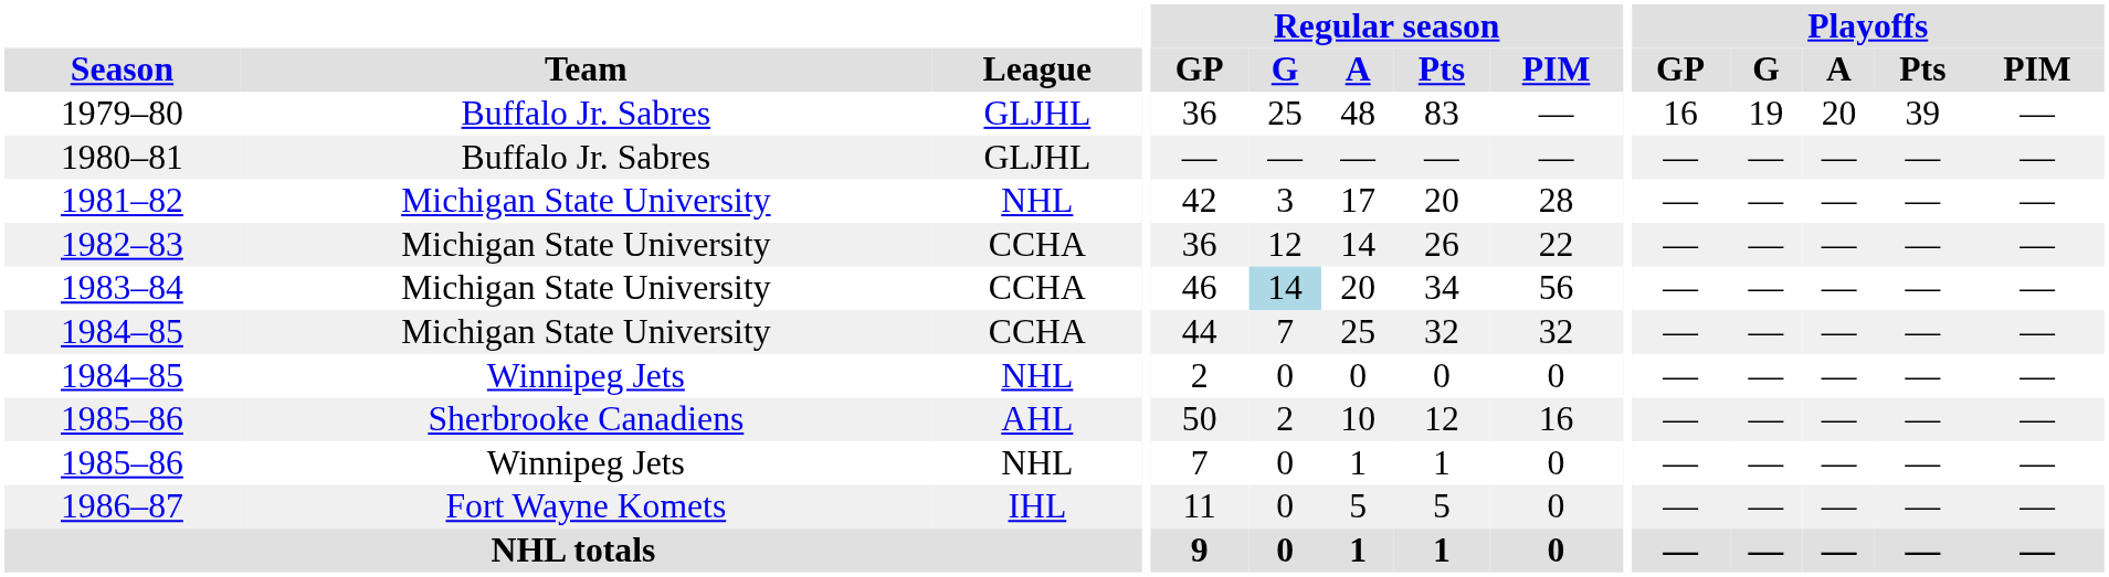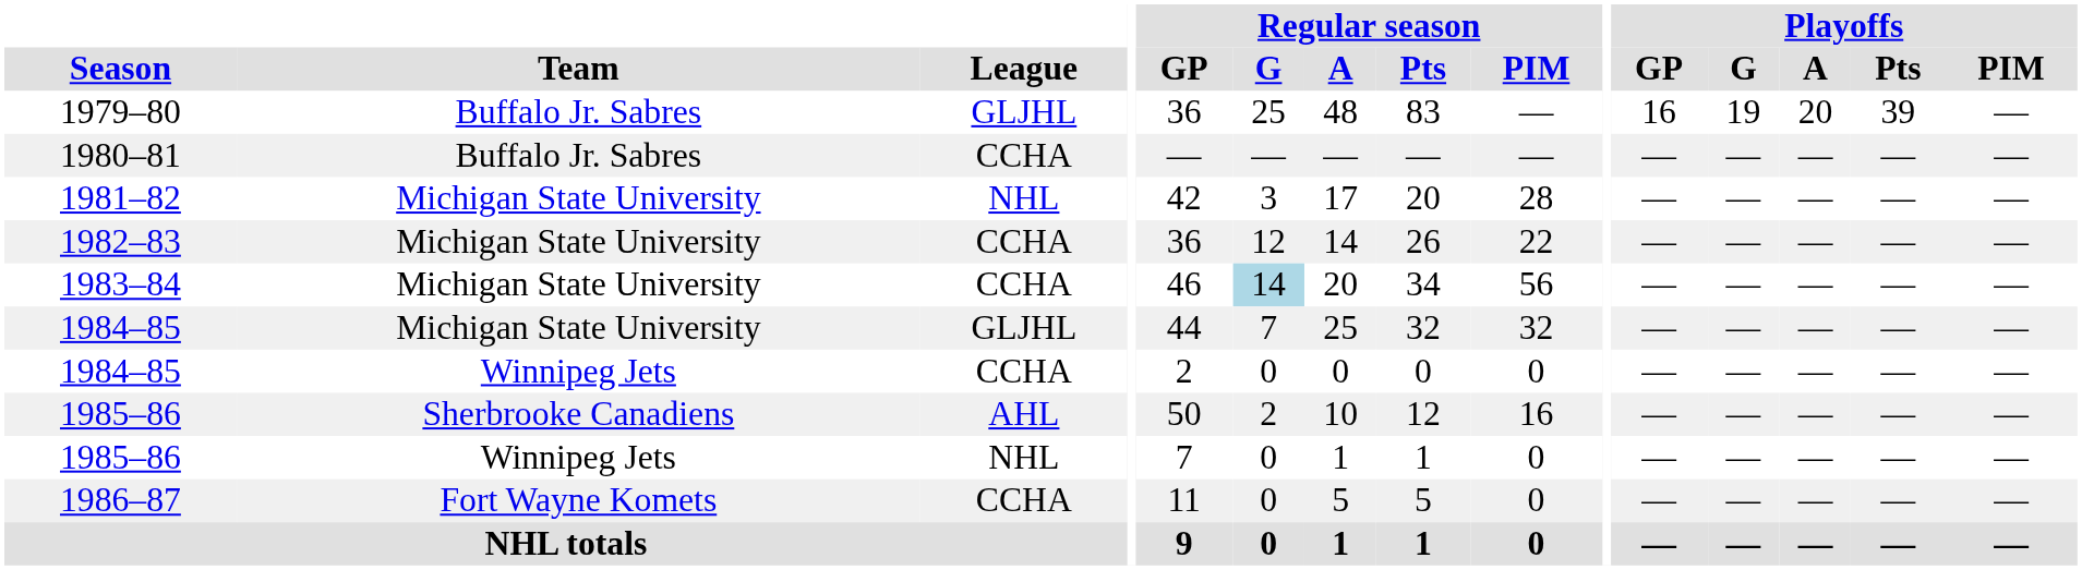1980–81 | League: GLJHL -> CCHA
1984–85 / Michigan State University | League: CCHA -> GLJHL
1984–85 / Winnipeg Jets | League: NHL -> CCHA
1986–87 | League: IHL -> CCHA
